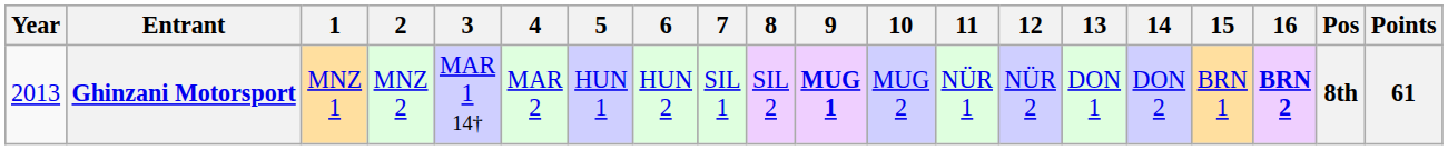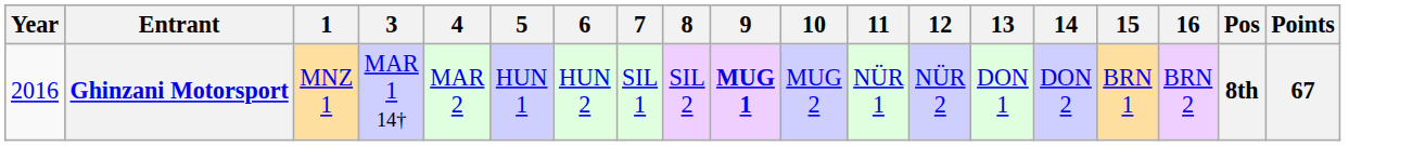- column: 2 | MNZ 2
Ghinzani Motorsport | Year: 2013 -> 2016
Ghinzani Motorsport | 16: bold -> normal
Ghinzani Motorsport | Points: 61 -> 67
